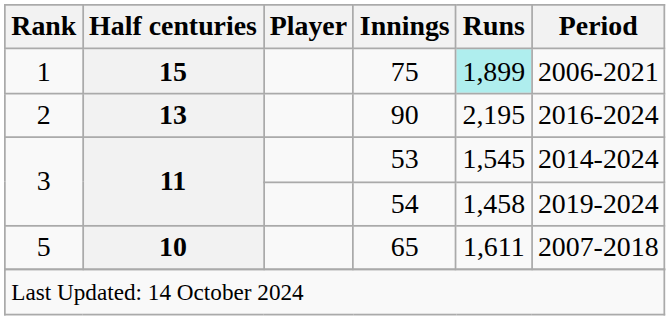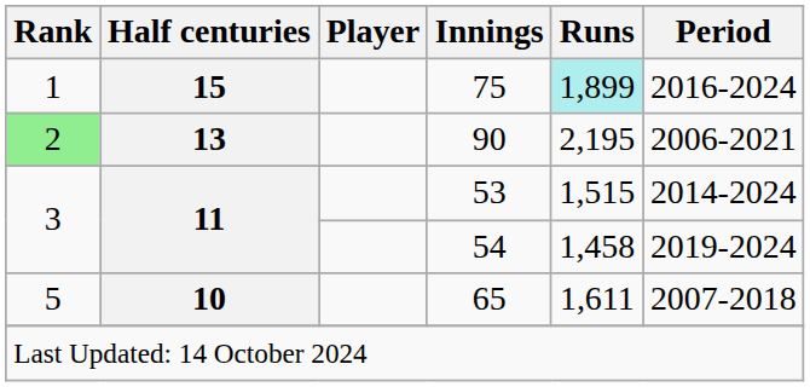75 | Period: 2006-2021 -> 2016-2024
90 | Rank: no background -> lightgreen background
90 | Period: 2016-2024 -> 2006-2021
53 | Runs: 1,545 -> 1,515
